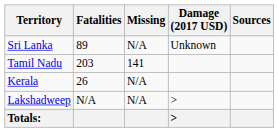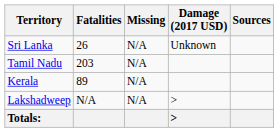Sri Lanka | Fatalities: 89 -> 26
Tamil Nadu | Missing: 141 -> N/A
Kerala | Fatalities: 26 -> 89
